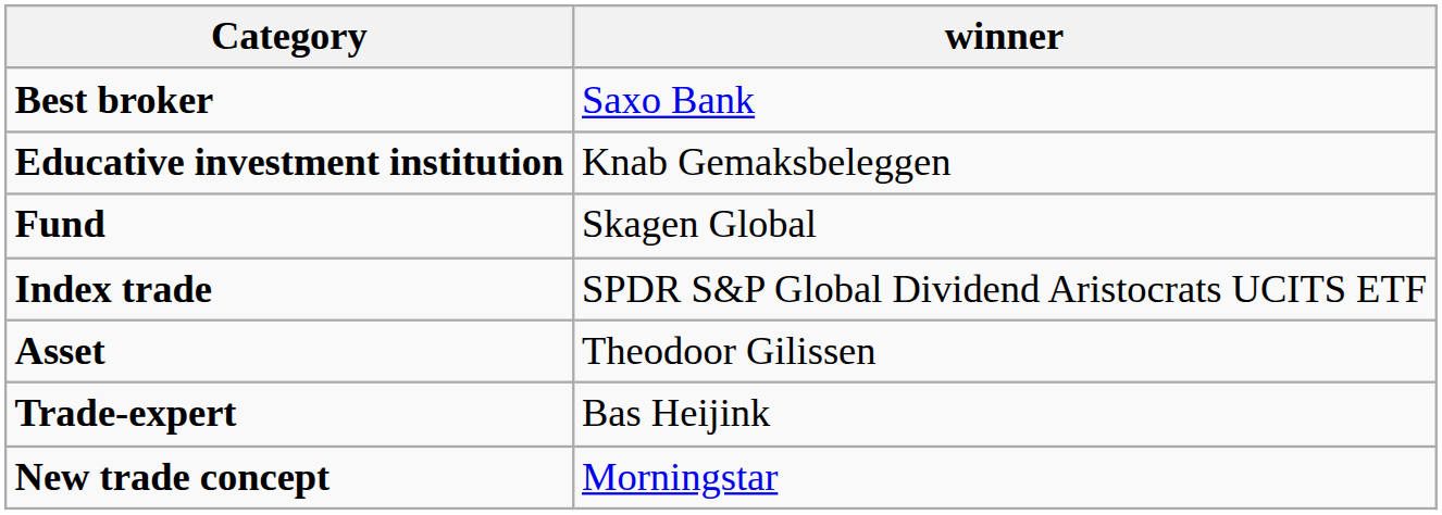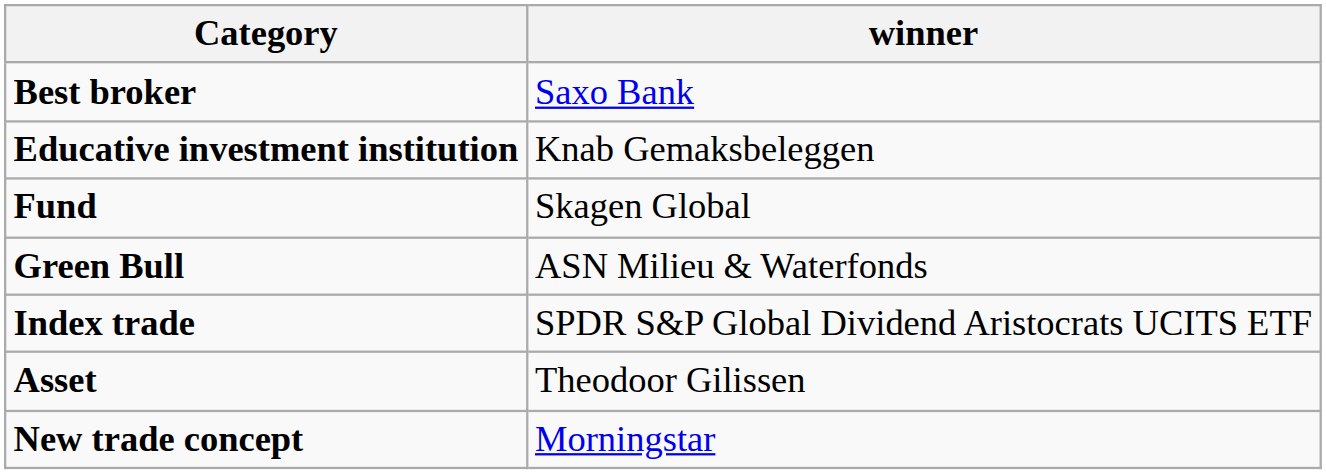+ row: Green Bull | ASN Milieu & Waterfonds
- row: Trade-expert | Bas Heijink
